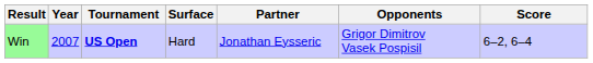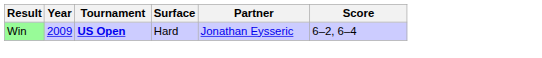- column: Opponents | Grigor Dimitrov Vasek Pospisil
Win | Year: 2007 -> 2009
